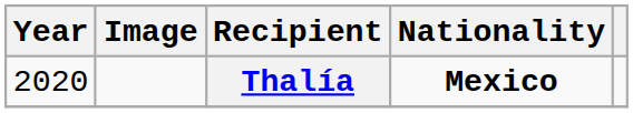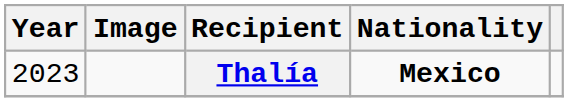Thalía | Year: 2020 -> 2023
